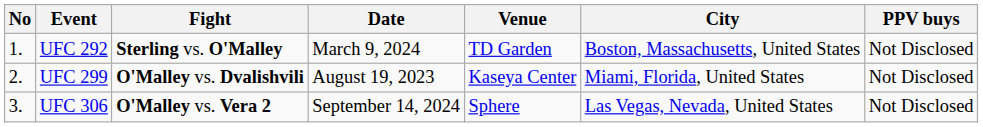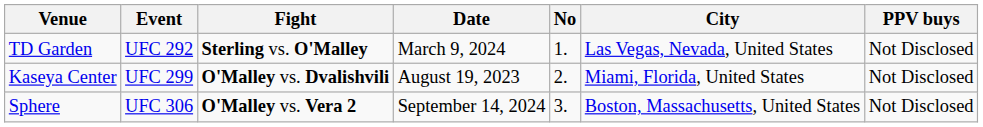columns swapped: No <-> Venue
UFC 292 | City: Boston, Massachusetts, United States -> Las Vegas, Nevada, United States
UFC 306 | City: Las Vegas, Nevada, United States -> Boston, Massachusetts, United States
